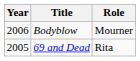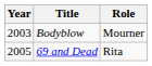Bodyblow | Year: 2006 -> 2003
